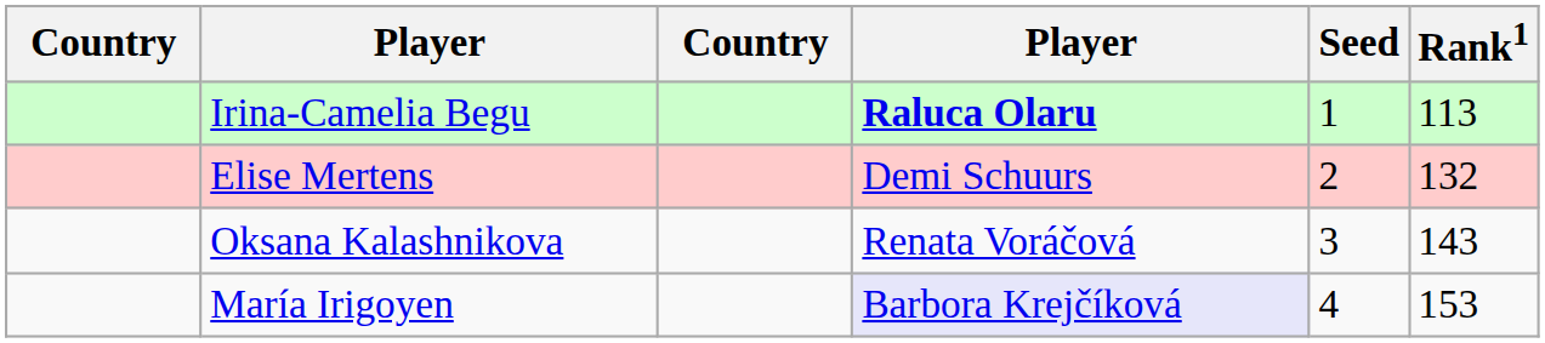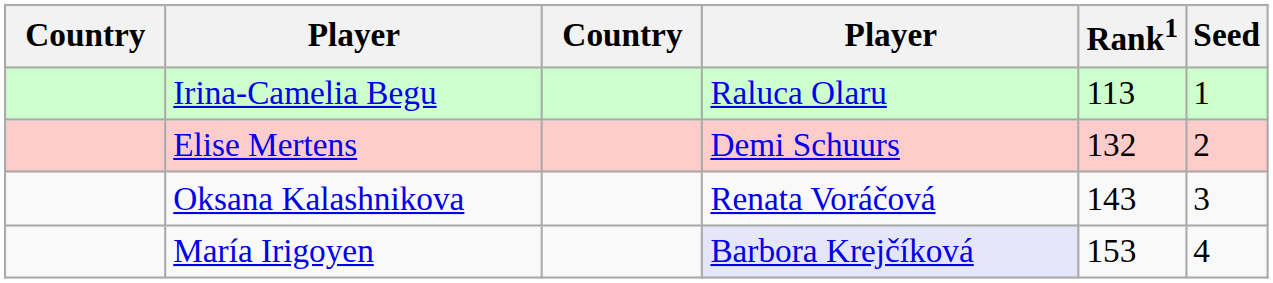columns swapped: Rank1 <-> Seed
Irina-Camelia Begu | column 4: bold -> normal
